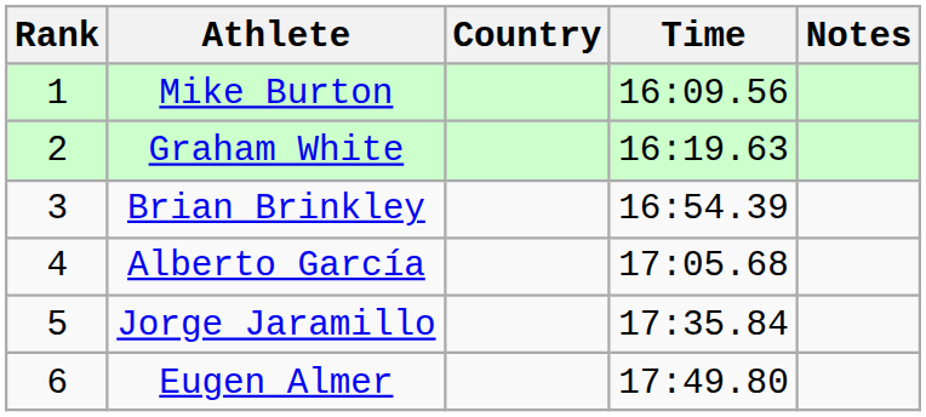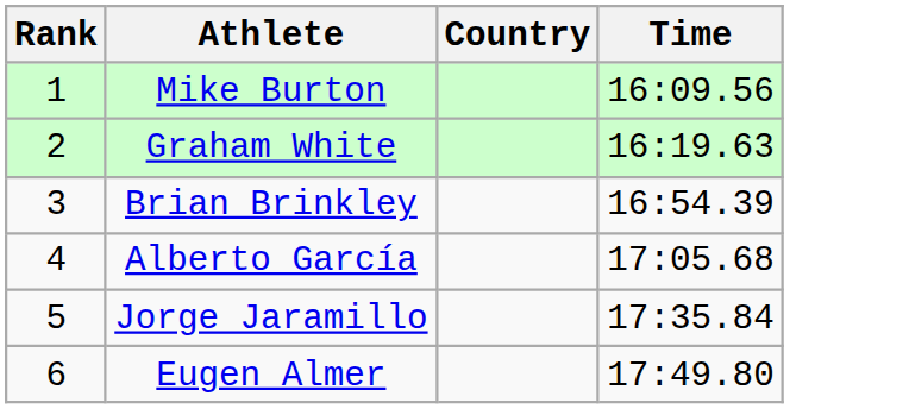- column: Notes
